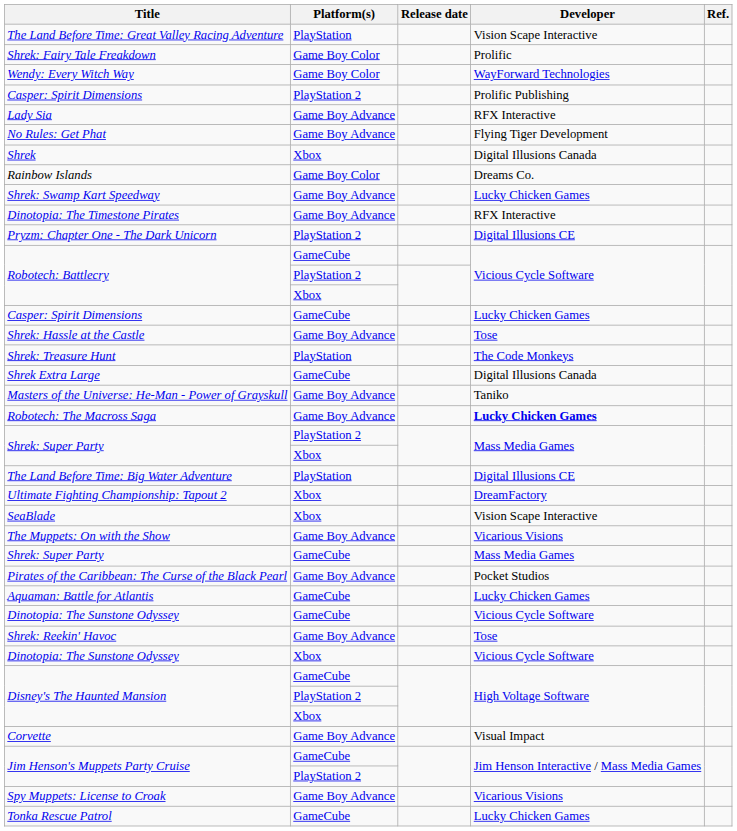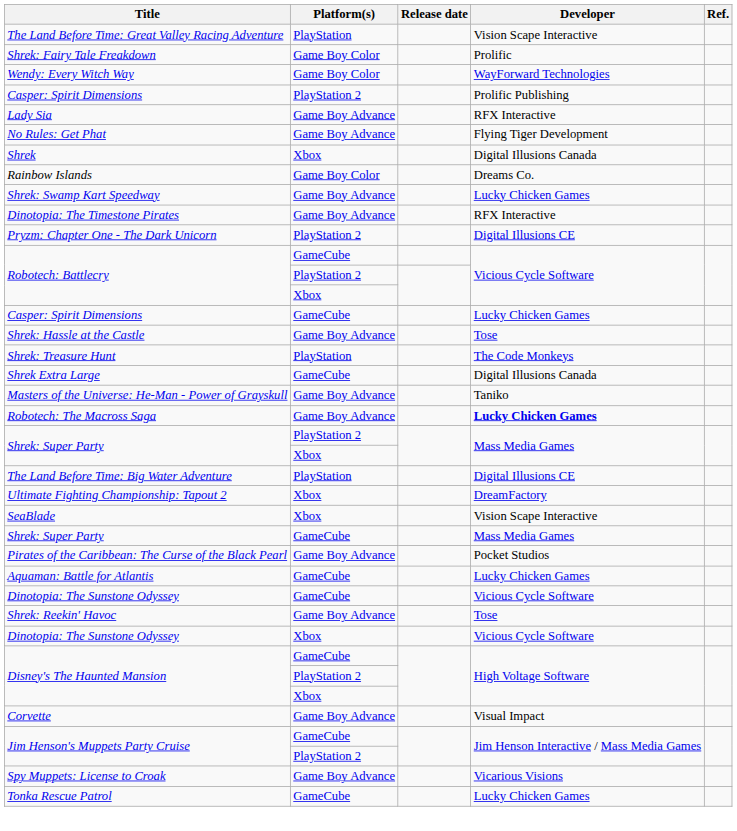- row: The Muppets: On with the Show | Game Boy Advance | Vicarious Visions
